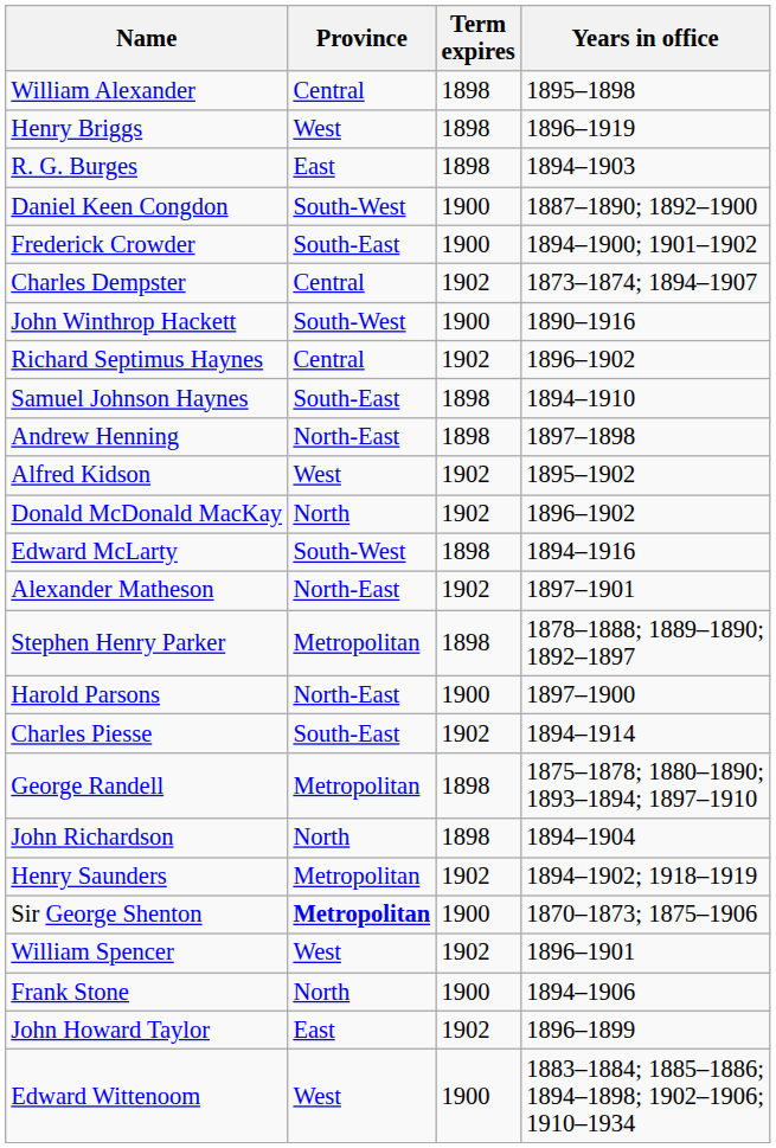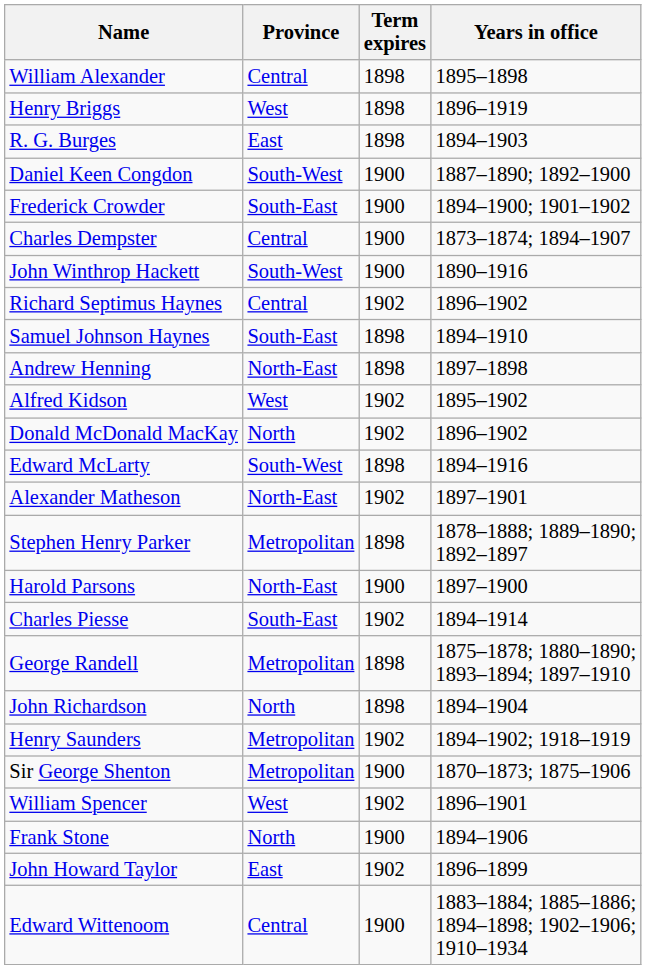Charles Dempster | Term expires: 1902 -> 1900
Sir George Shenton | Province: bold -> normal
Edward Wittenoom | Province: West -> Central
